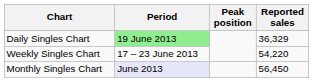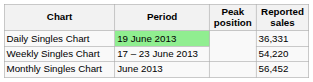Daily Singles Chart | Reported sales: 36,329 -> 36,331
Monthly Singles Chart | Period: lavender background -> no background
Monthly Singles Chart | Reported sales: 56,450 -> 56,452
